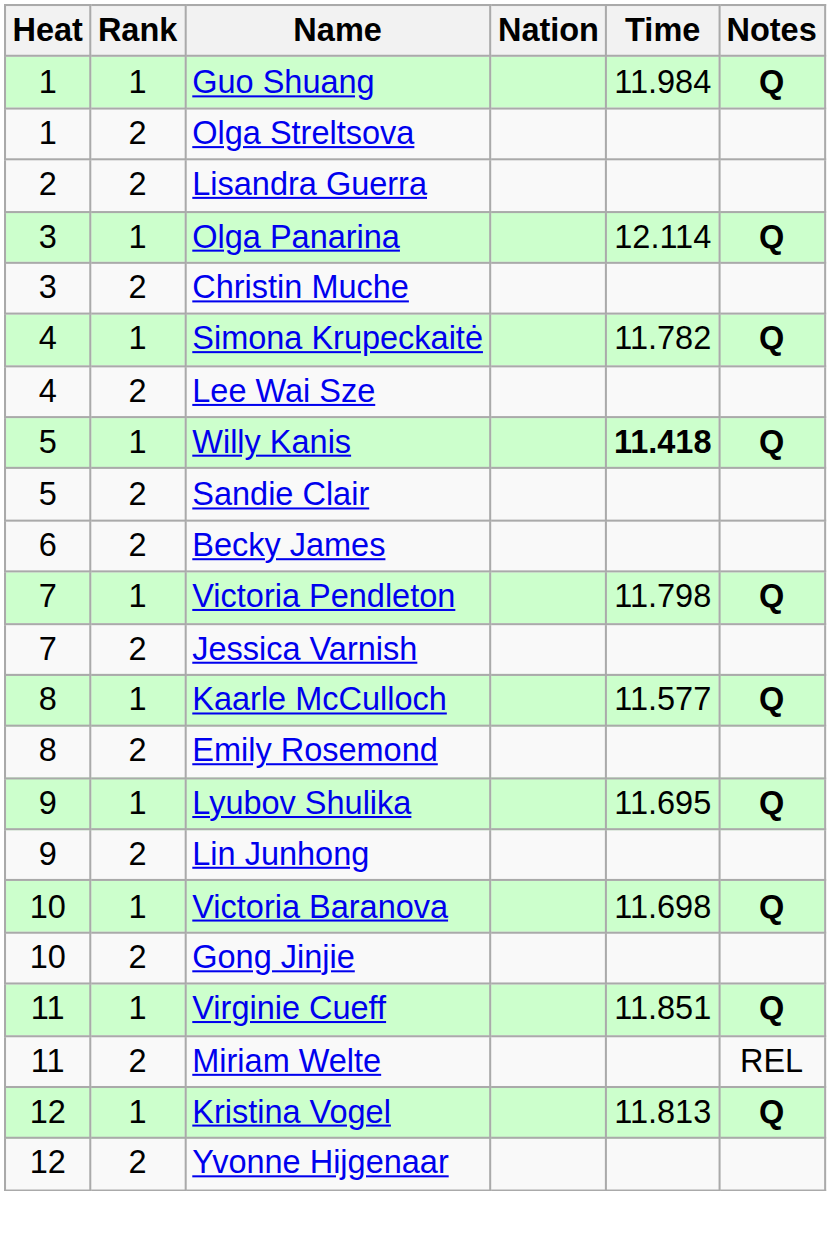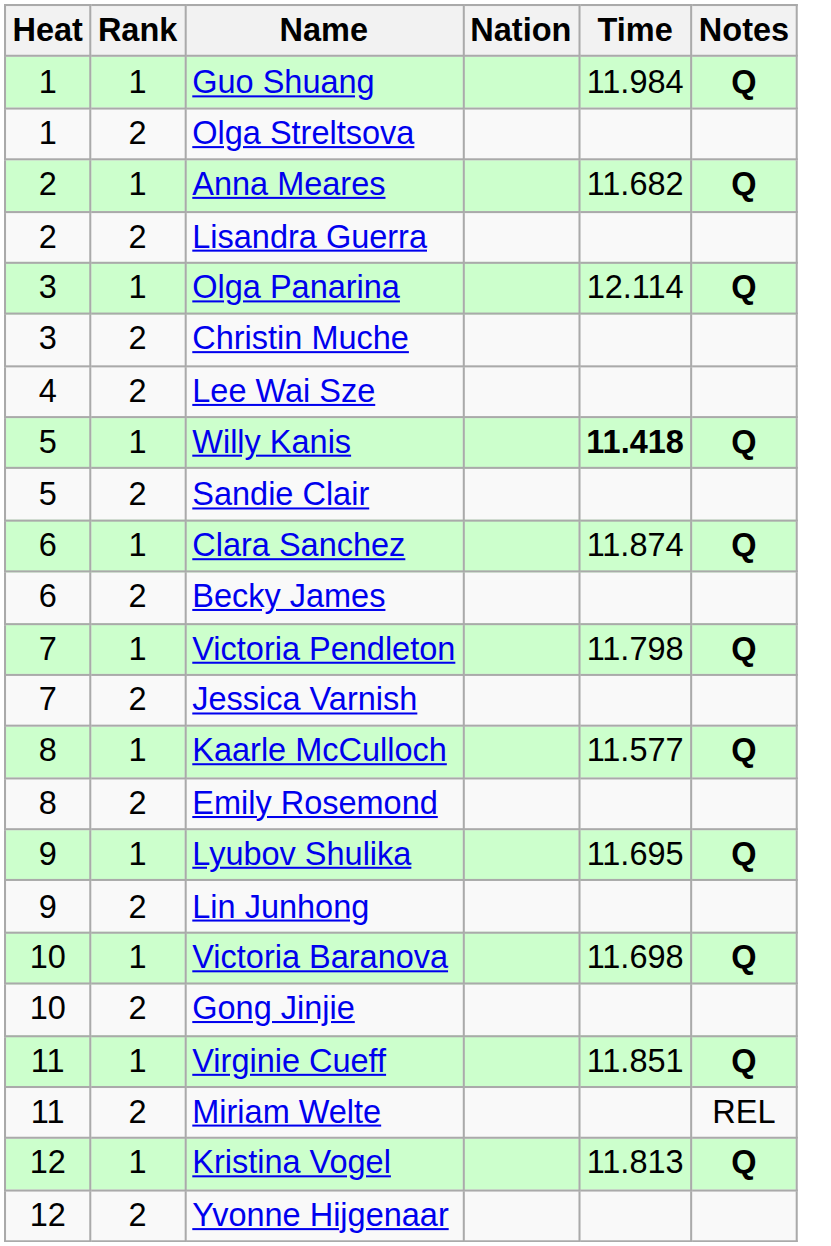+ row: 2 | 1 | Anna Meares | 11.682 | Q
- row: 4 | 1 | Simona Krupeckaitė | 11.782 | Q
+ row: 6 | 1 | Clara Sanchez | 11.874 | Q
